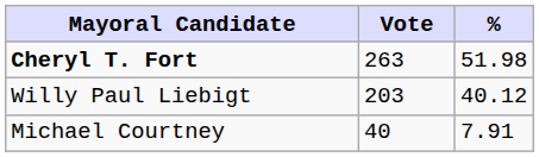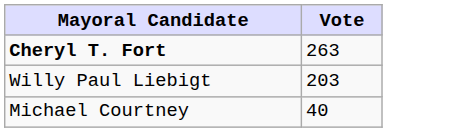- column: % | 51.98 | 40.12 | 7.91
